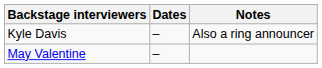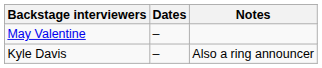rows swapped: Kyle Davis <-> May Valentine
